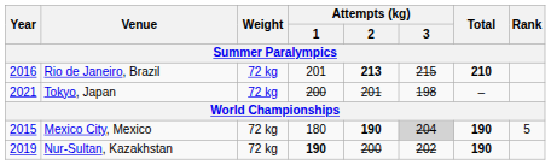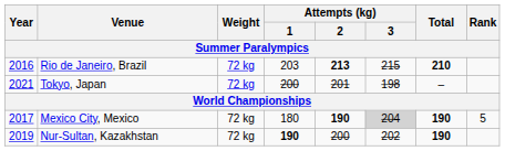Rio de Janeiro, Brazil | Attempts (kg) / 1: 201 -> 203
Mexico City, Mexico | Year: 2015 -> 2017
